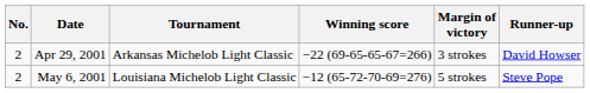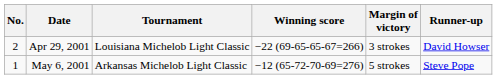Apr 29, 2001 | Tournament: Arkansas Michelob Light Classic -> Louisiana Michelob Light Classic
May 6, 2001 | No.: 2 -> 1
May 6, 2001 | Tournament: Louisiana Michelob Light Classic -> Arkansas Michelob Light Classic
